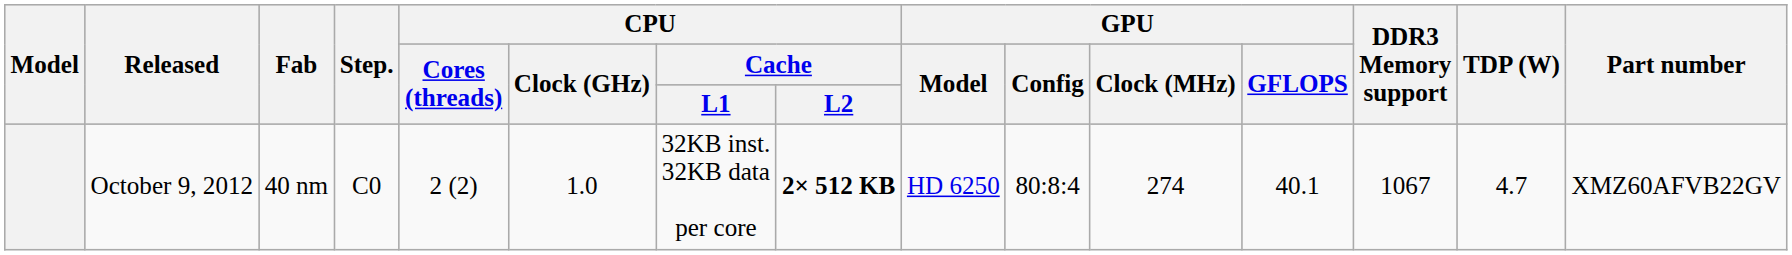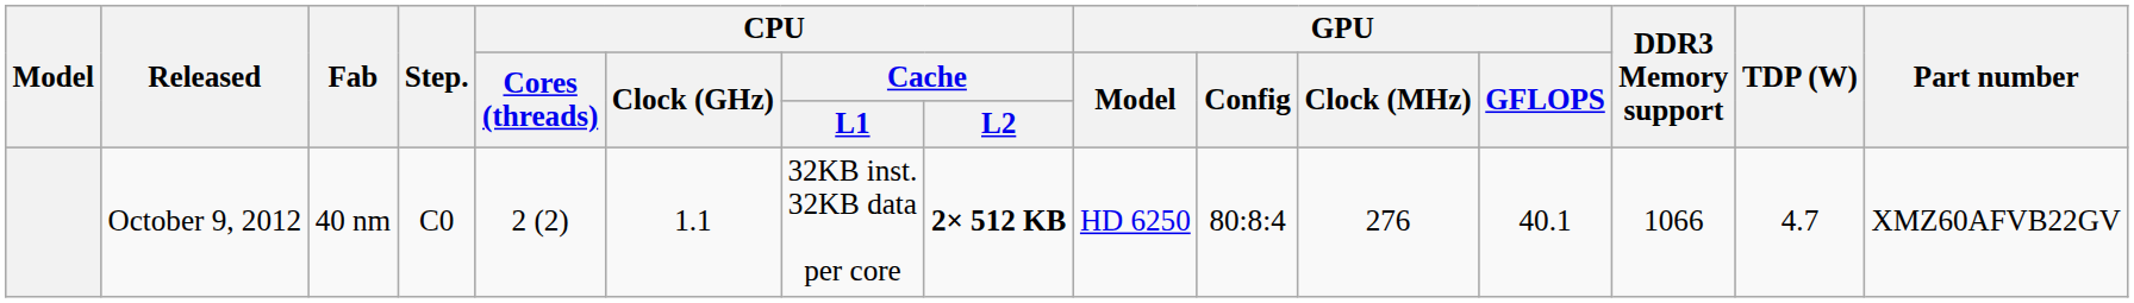October 9, 2012 | CPU / Clock (GHz): 1.0 -> 1.1
October 9, 2012 | GPU / Clock (MHz): 274 -> 276
October 9, 2012 | DDR3 Memory support: 1067 -> 1066
